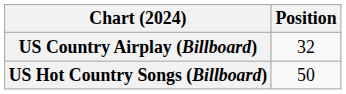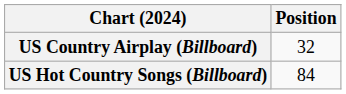US Hot Country Songs (Billboard) | Position: 50 -> 84
